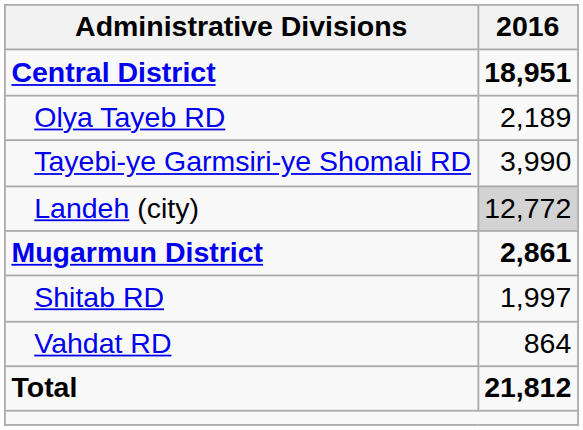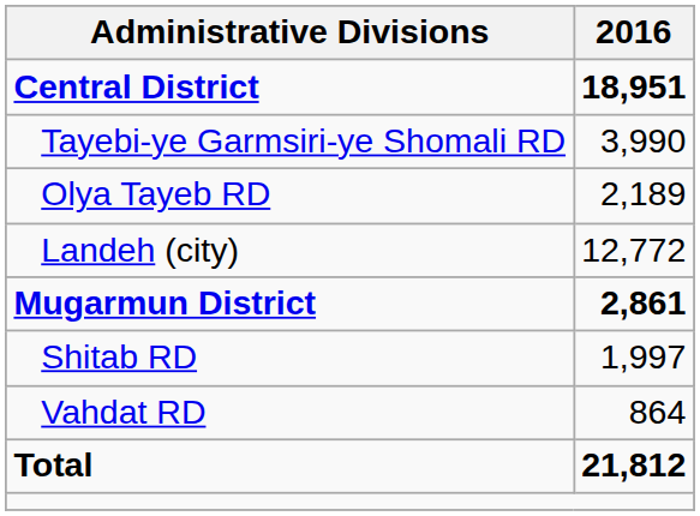rows swapped: Olya Tayeb RD <-> Tayebi-ye Garmsiri-ye Shomali RD
Landeh (city) | 2016: lightgrey background -> no background
